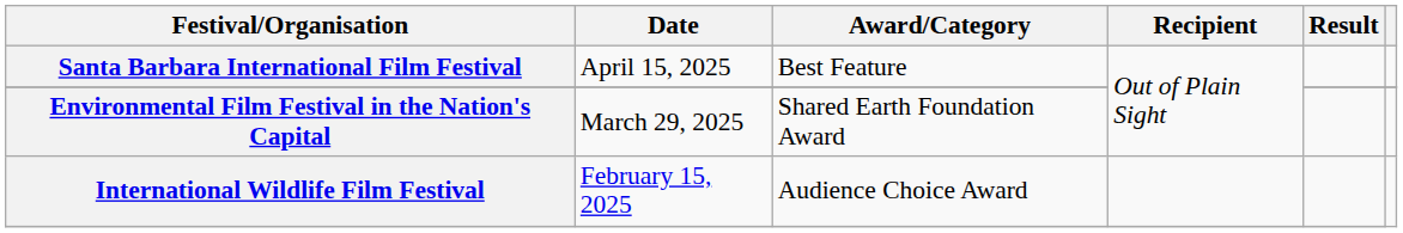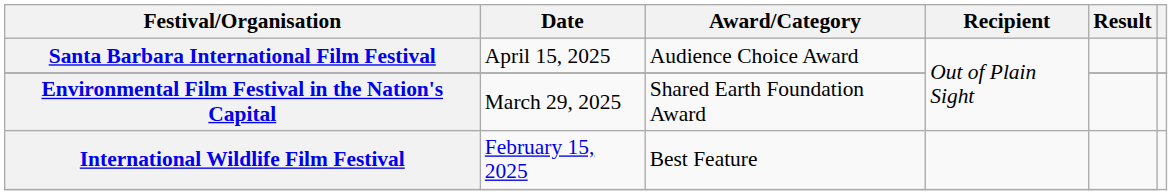Santa Barbara International Film Festival | Award/Category: Best Feature -> Audience Choice Award
International Wildlife Film Festival | Award/Category: Audience Choice Award -> Best Feature
